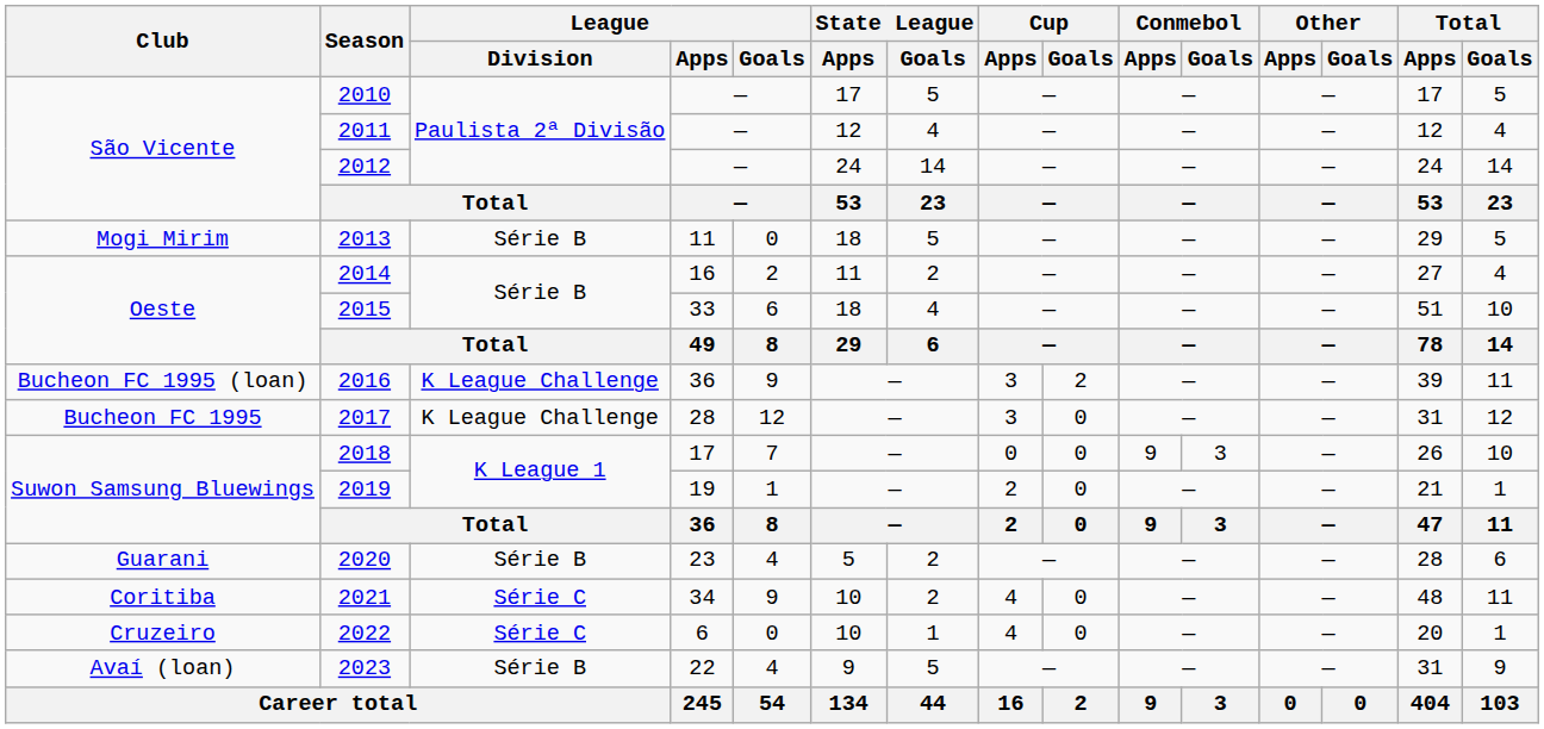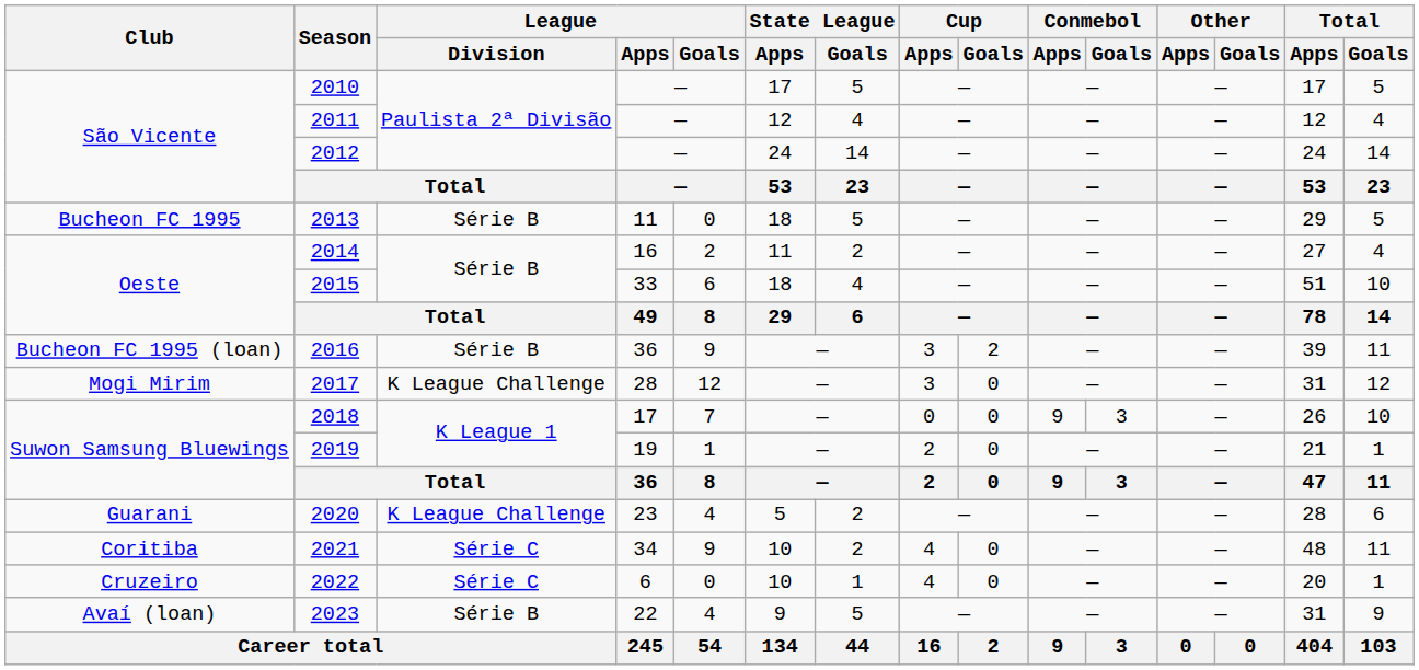2013 | Club: Mogi Mirim -> Bucheon FC 1995
2016 | League / Division: K League Challenge -> Série B
2017 | Club: Bucheon FC 1995 -> Mogi Mirim
2020 | League / Division: Série B -> K League Challenge
